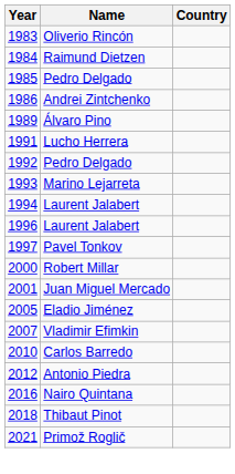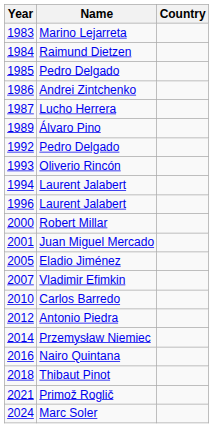1983 | Name: Oliverio Rincón -> Marino Lejarreta
+ row: 1987 | Lucho Herrera
- row: 1991 | Lucho Herrera
1993 | Name: Marino Lejarreta -> Oliverio Rincón
- row: 1997 | Pavel Tonkov
+ row: 2014 | Przemysław Niemiec
+ row: 2024 | Marc Soler
